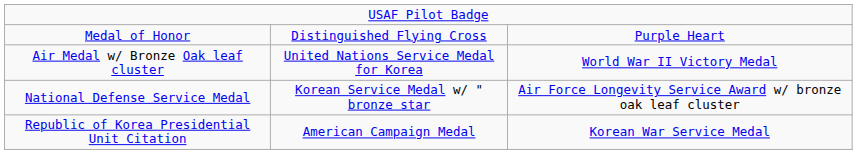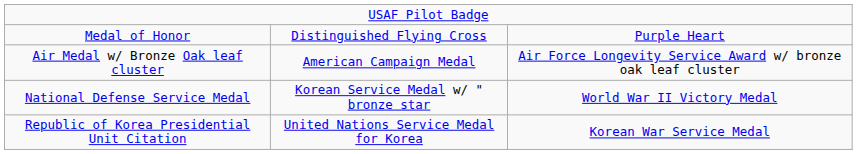Air Medal w/ Bronze Oak leaf cluster | column 2: United Nations Service Medal for Korea -> American Campaign Medal
Air Medal w/ Bronze Oak leaf cluster | column 3: World War II Victory Medal -> Air Force Longevity Service Award w/ bronze oak leaf cluster
National Defense Service Medal | column 3: Air Force Longevity Service Award w/ bronze oak leaf cluster -> World War II Victory Medal
Republic of Korea Presidential Unit Citation | column 2: American Campaign Medal -> United Nations Service Medal for Korea
